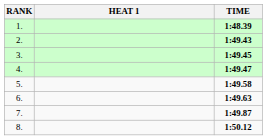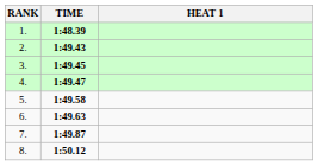columns swapped: HEAT 1 <-> TIME
